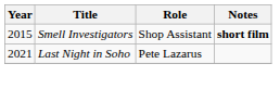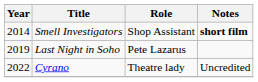Smell Investigators | Year: 2015 -> 2014
Last Night in Soho | Year: 2021 -> 2019
+ row: 2022 | Cyrano | Theatre lady | Uncredited
